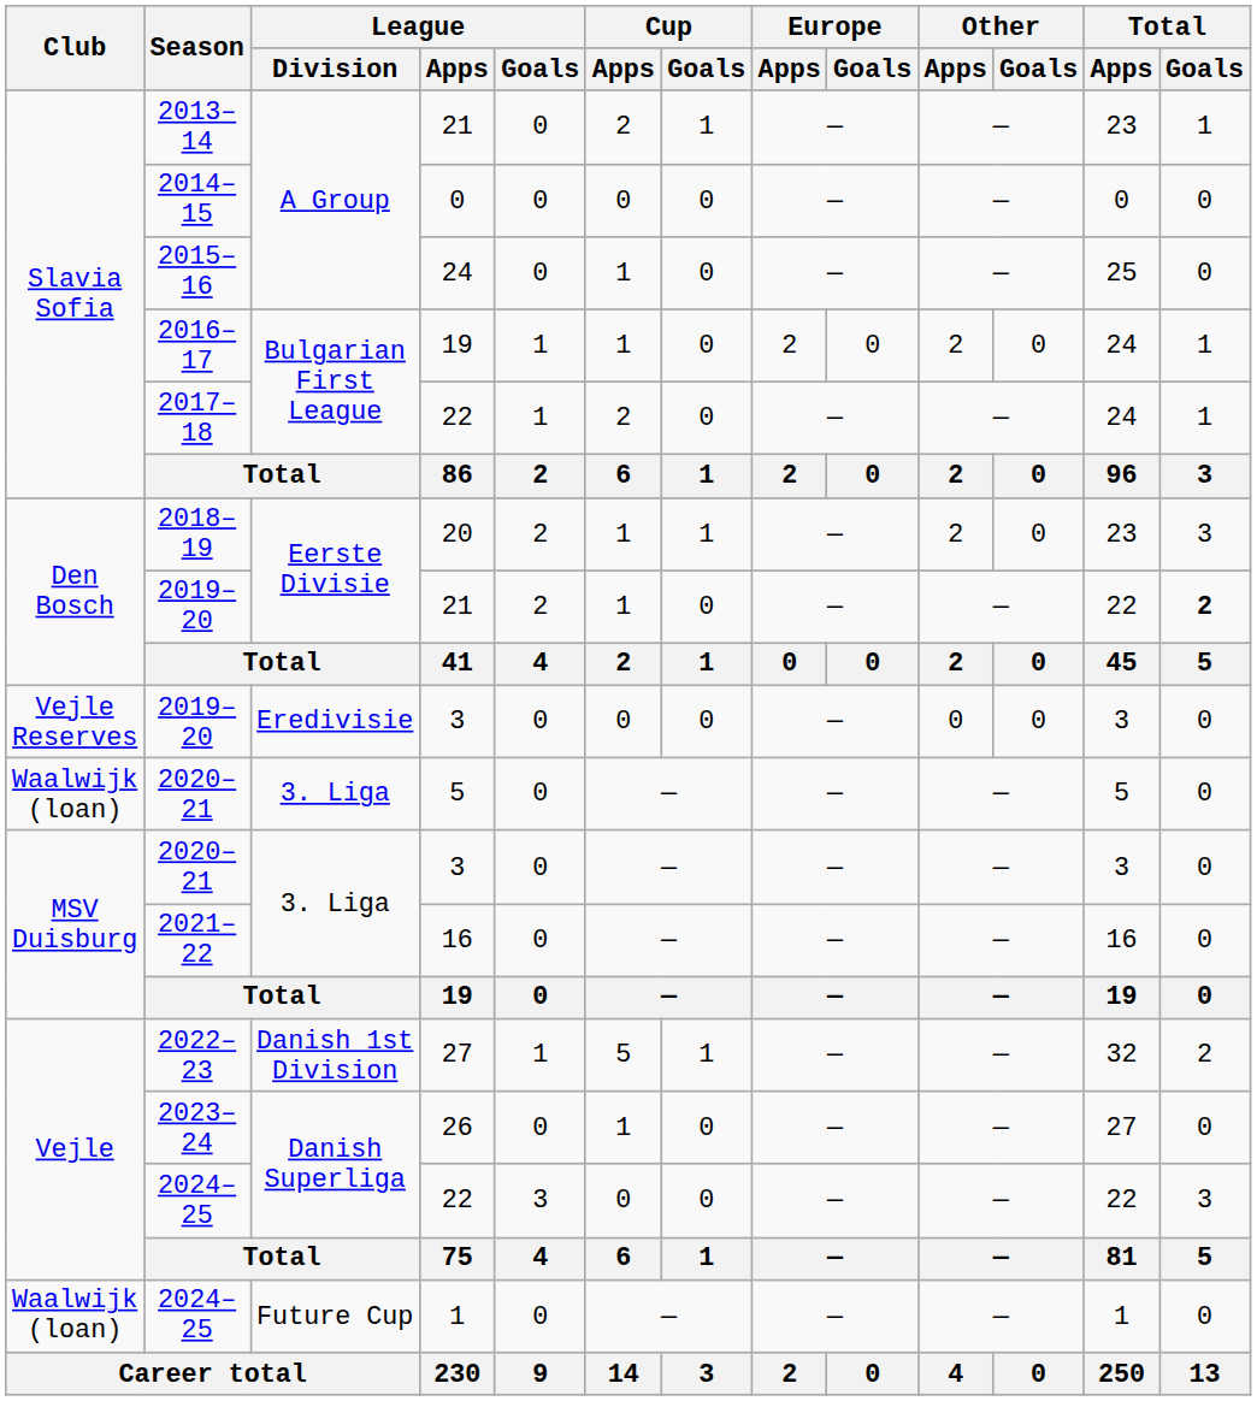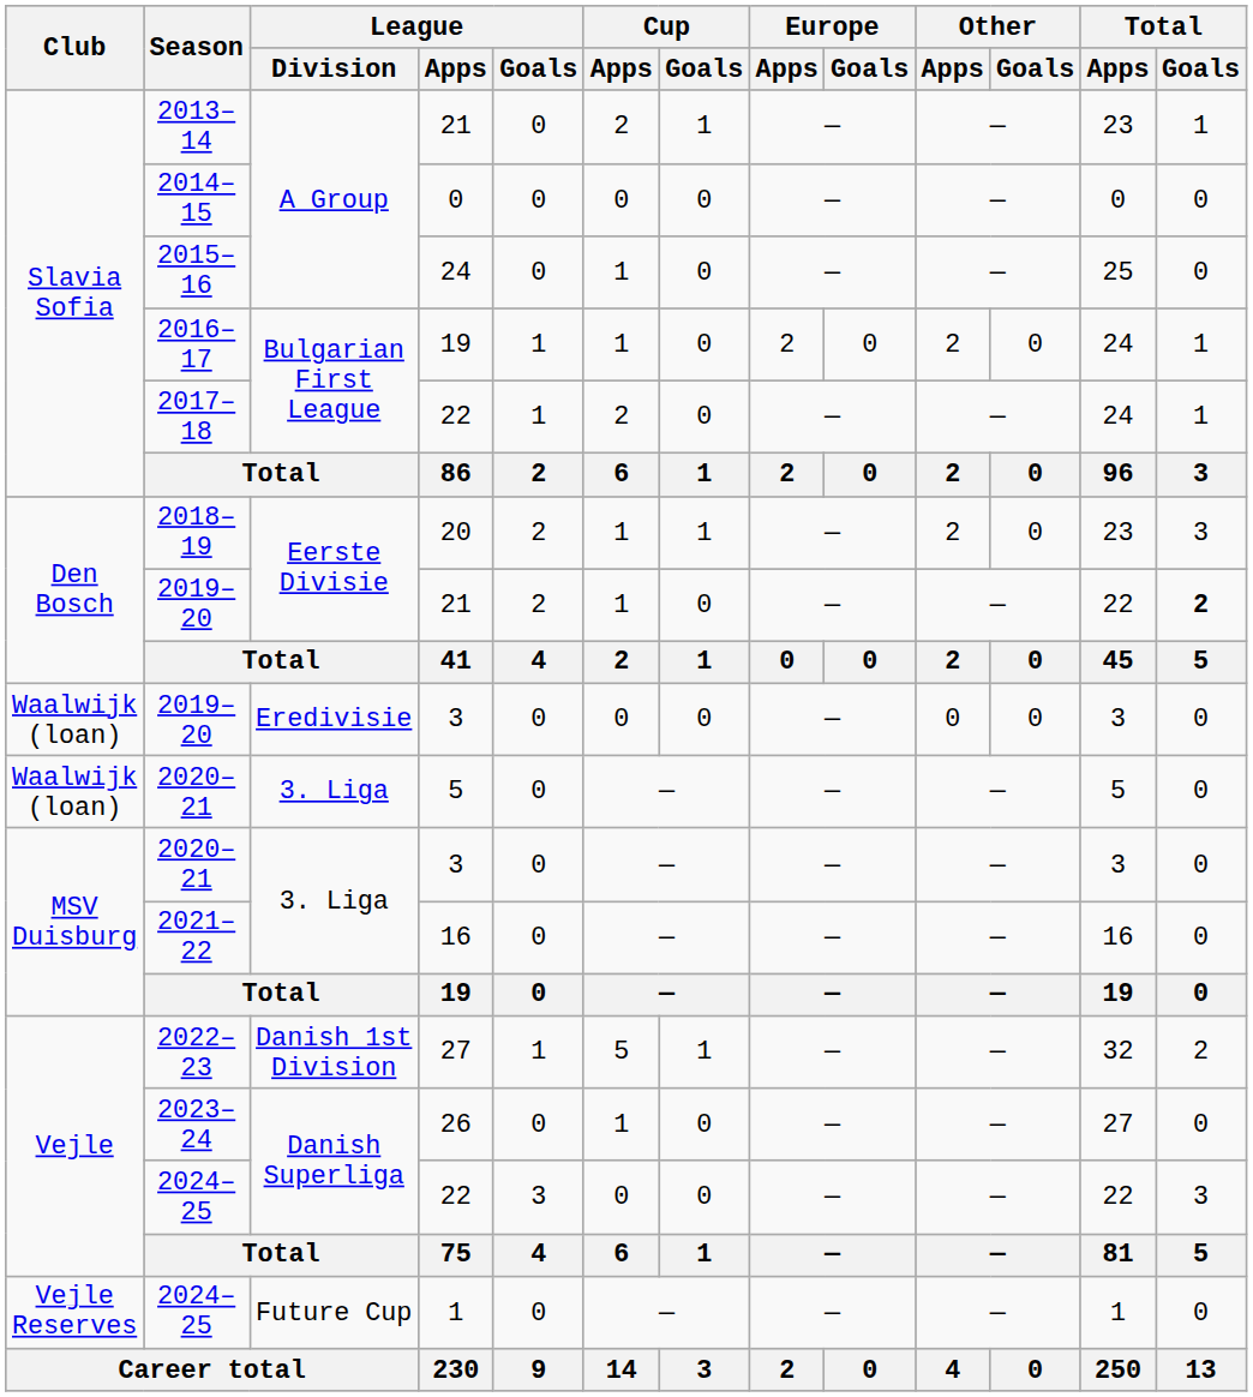2019–20 / 3 | Club: Vejle Reserves -> Waalwijk (loan)
2024–25 / 1 | Club: Waalwijk (loan) -> Vejle Reserves
